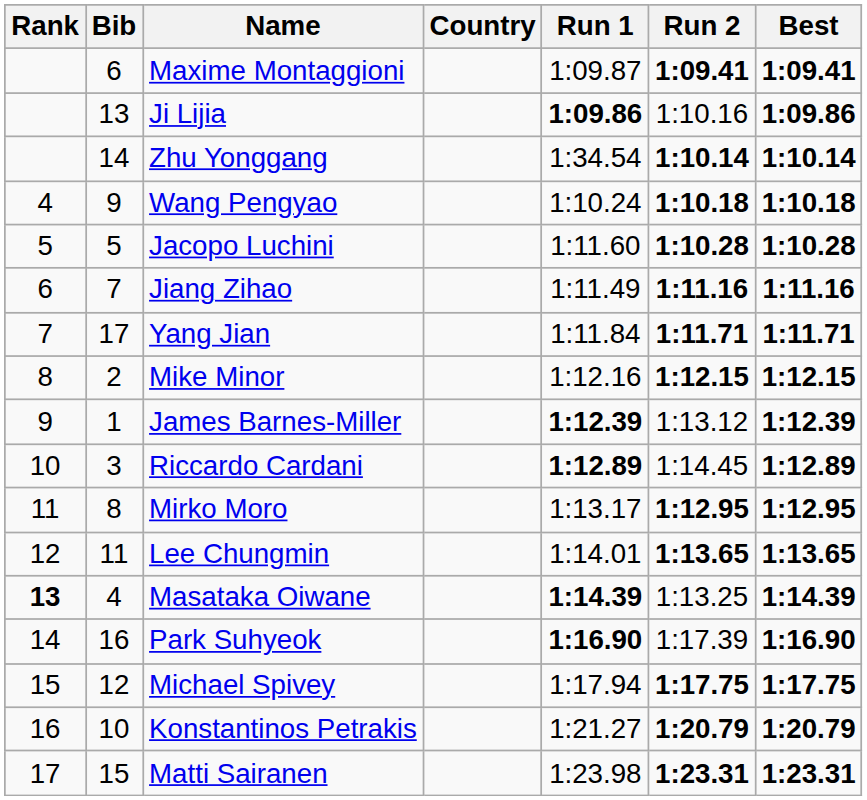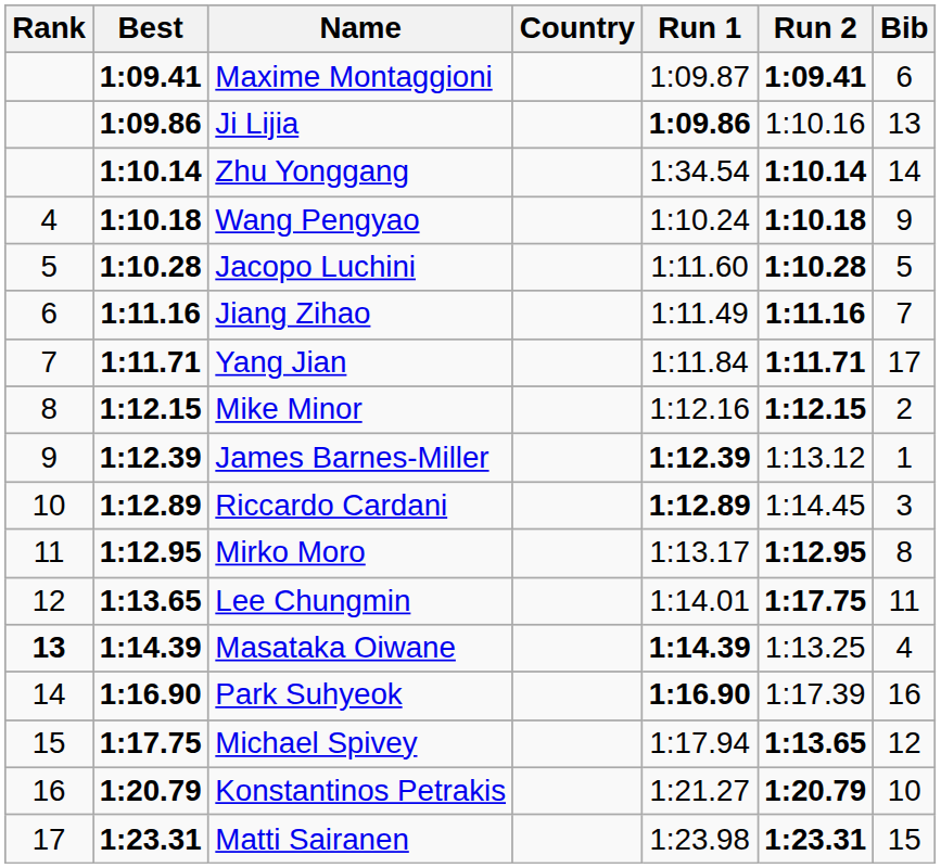columns swapped: Bib <-> Best
Lee Chungmin | Run 2: 1:13.65 -> 1:17.75
Michael Spivey | Run 2: 1:17.75 -> 1:13.65
